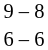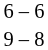rows swapped: 6 – 6 <-> 9 – 8
